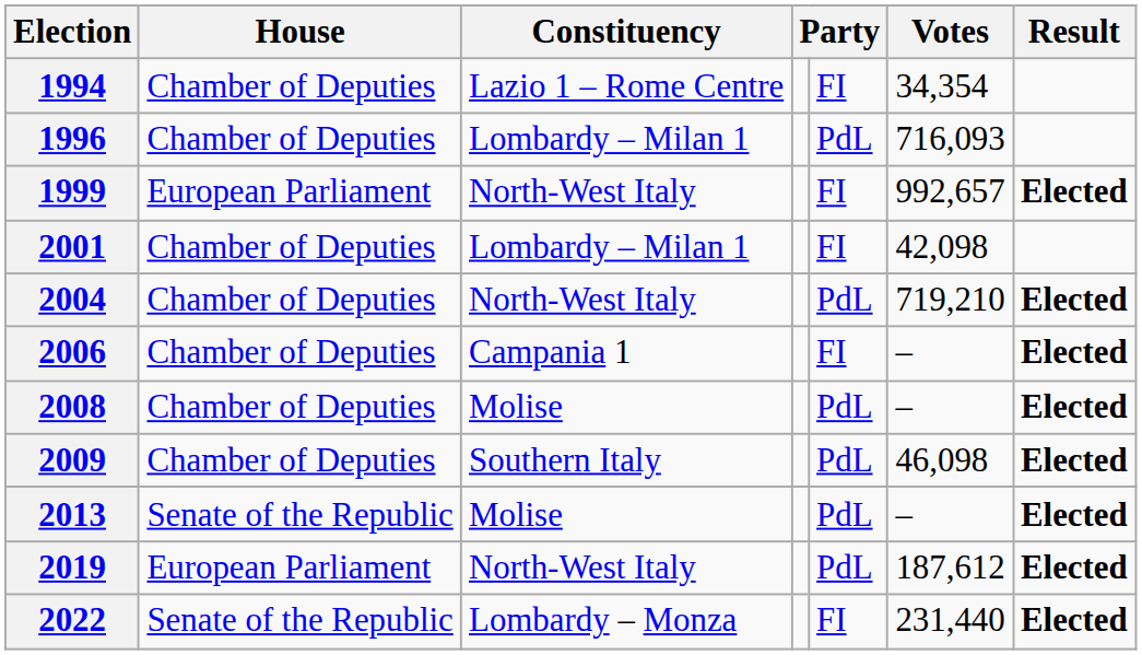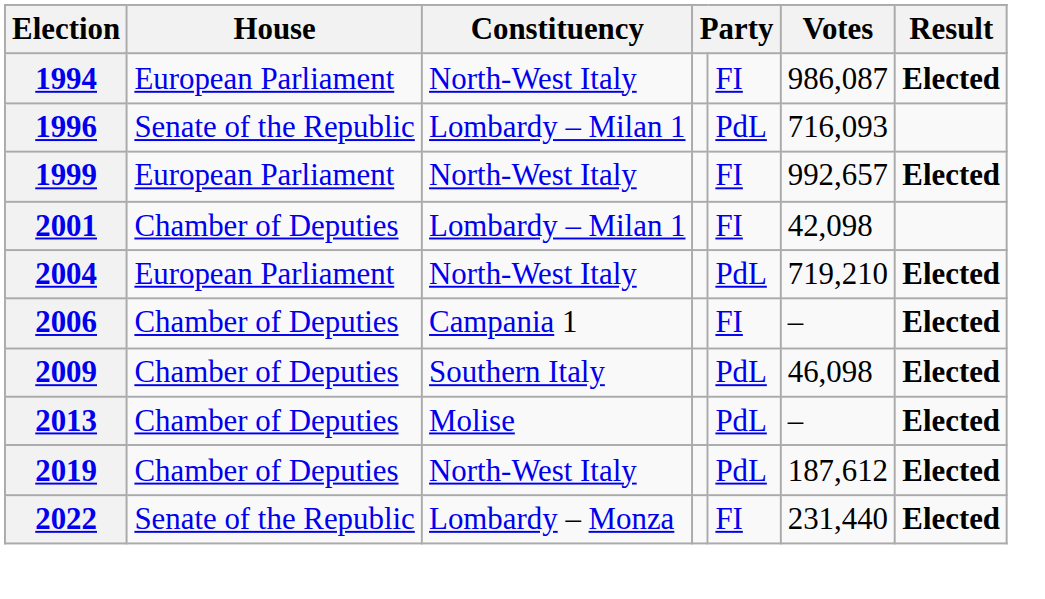- row: 1994 | Chamber of Deputies | Lazio 1 – Rome Centre | FI | 34,354
+ row: 1994 | European Parliament | North-West Italy | FI | 986,087 | Elected
1996 | House: Chamber of Deputies -> Senate of the Republic
2004 | House: Chamber of Deputies -> European Parliament
- row: 2008 | Chamber of Deputies | Molise | PdL | – | Elected
2013 | House: Senate of the Republic -> Chamber of Deputies
2019 | House: European Parliament -> Chamber of Deputies
